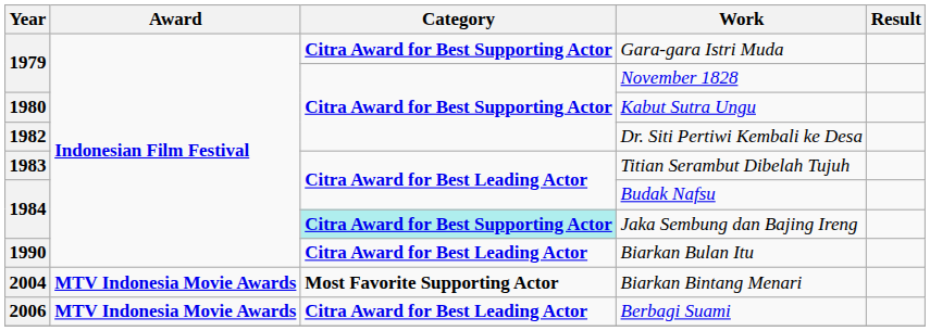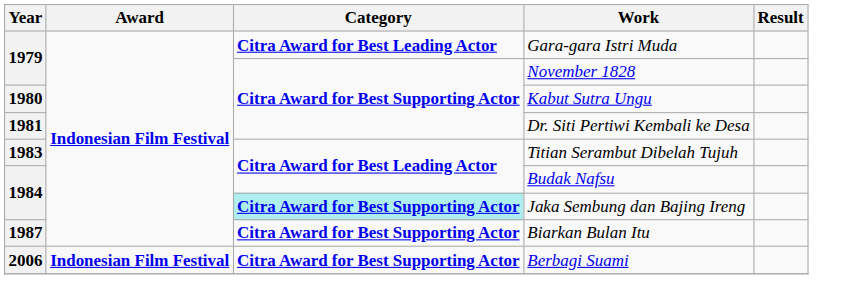Gara-gara Istri Muda | Category: Citra Award for Best Supporting Actor -> Citra Award for Best Leading Actor
Dr. Siti Pertiwi Kembali ke Desa | Year: 1982 -> 1981
Biarkan Bulan Itu | Year: 1990 -> 1987
Biarkan Bulan Itu | Category: Citra Award for Best Leading Actor -> Citra Award for Best Supporting Actor
- row: 2004 | MTV Indonesia Movie Awards | Most Favorite Supporting Actor | Biarkan Bintang Menari
Berbagi Suami | Award: MTV Indonesia Movie Awards -> Indonesian Film Festival
Berbagi Suami | Category: Citra Award for Best Leading Actor -> Citra Award for Best Supporting Actor
